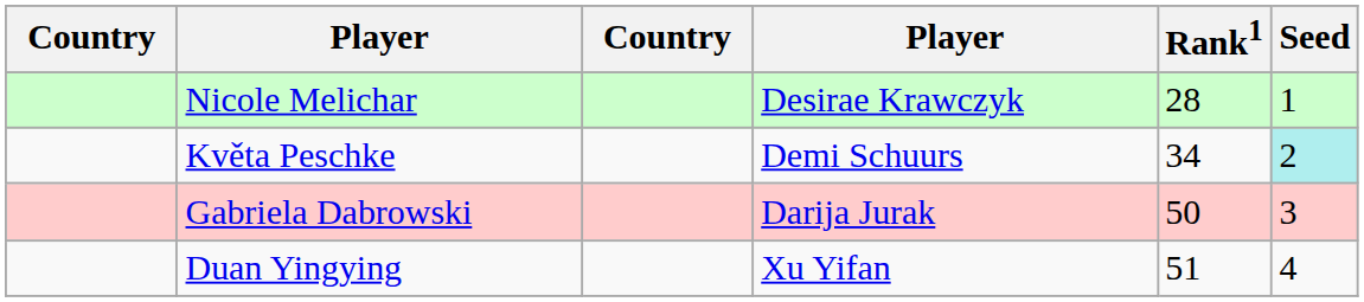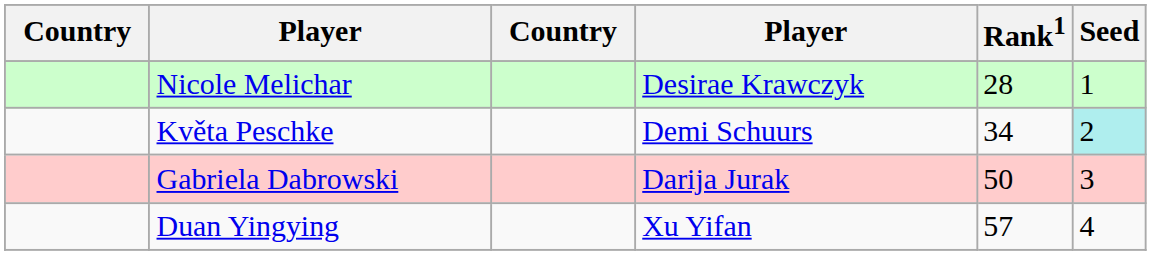Duan Yingying | Rank1: 51 -> 57
